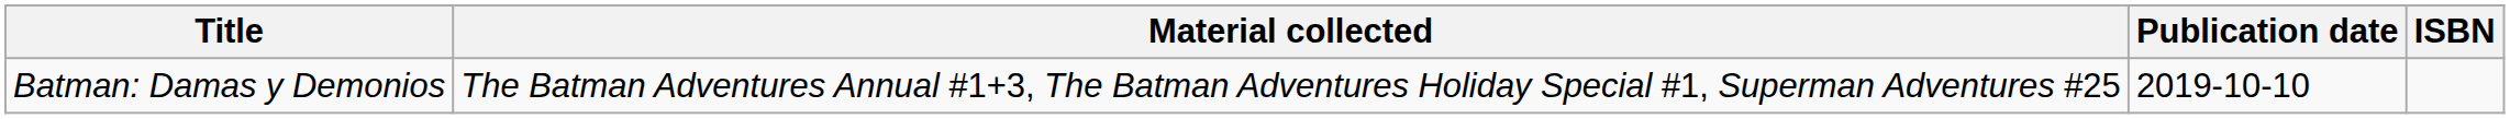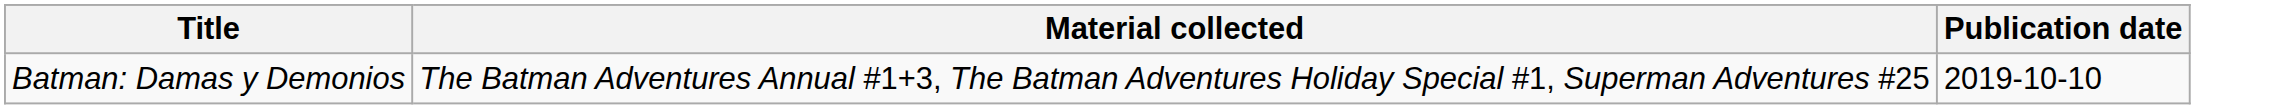- column: ISBN
